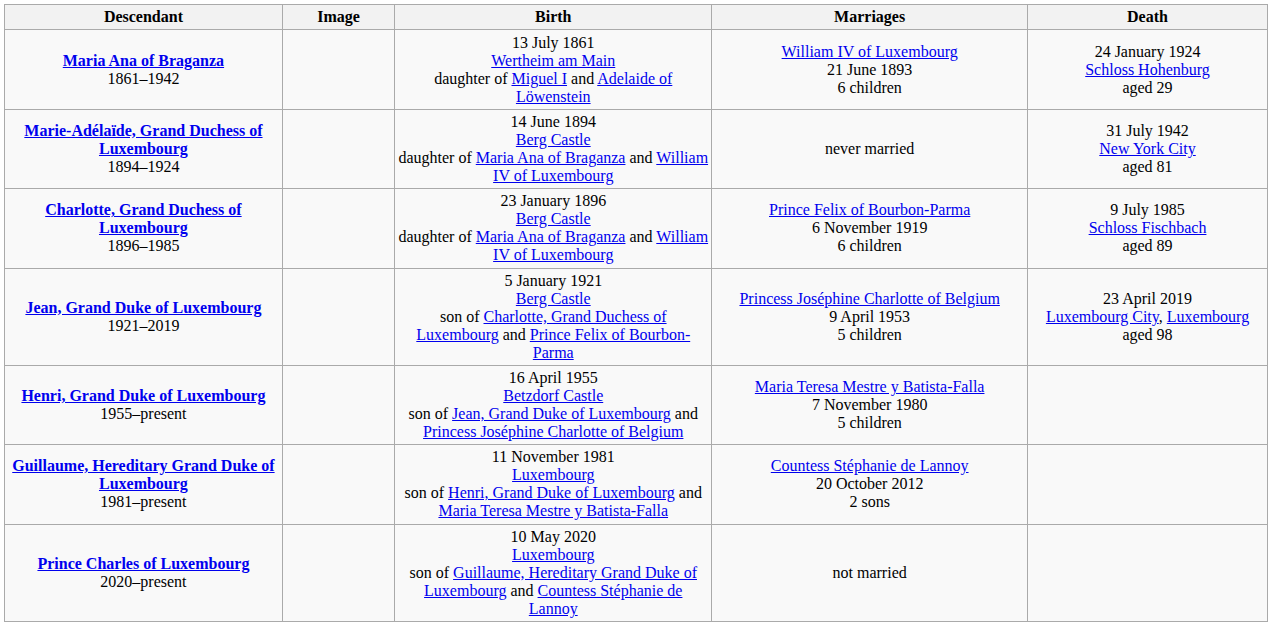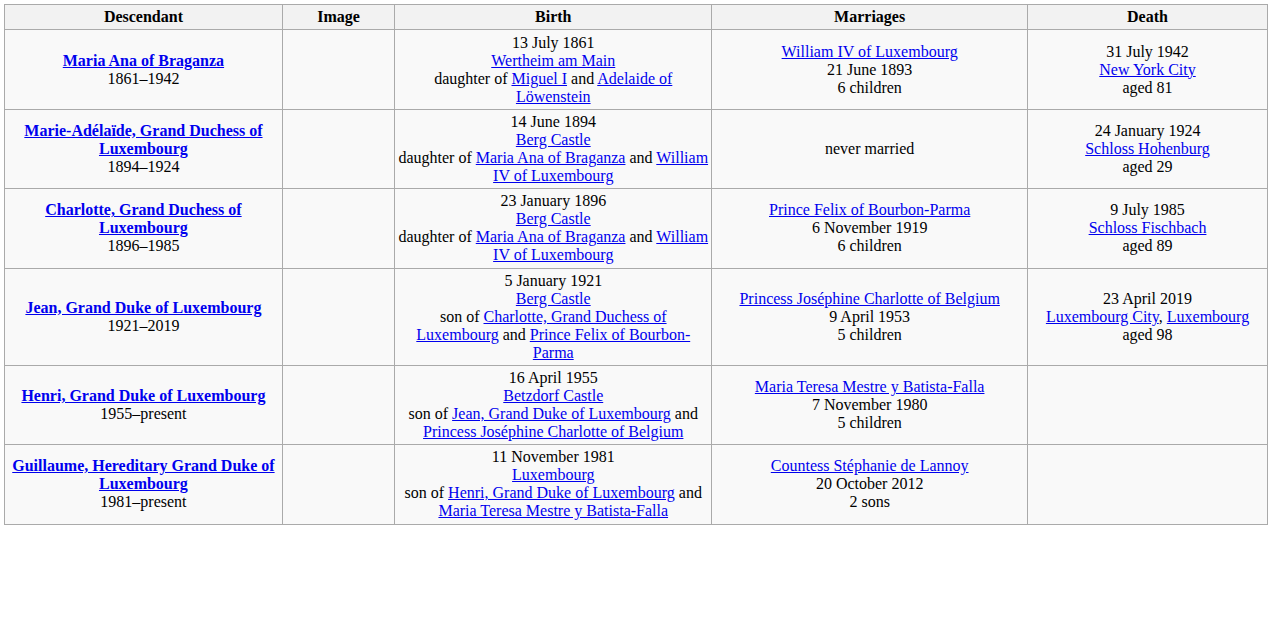Maria Ana of Braganza 1861–1942 | Death: 24 January 1924 Schloss Hohenburg aged 29 -> 31 July 1942 New York City aged 81
Marie-Adélaïde, Grand Duchess of Luxembourg 1894–1924 | Death: 31 July 1942 New York City aged 81 -> 24 January 1924 Schloss Hohenburg aged 29
- row: Prince Charles of Luxembourg 2020–present | 10 May 2020 Luxembourg son of Guillaume, Hereditary Grand Duke of Luxembourg and Countess Stéphanie de Lannoy | not married
